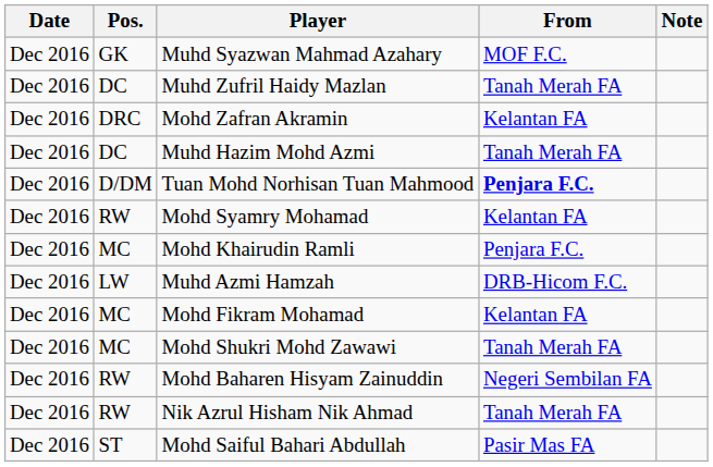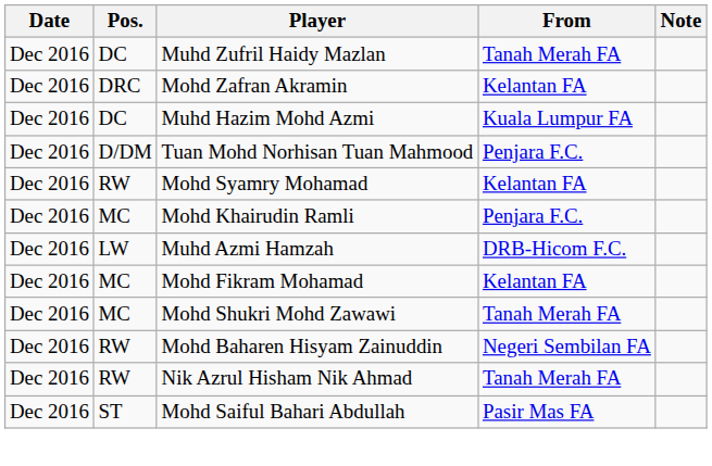- row: Dec 2016 | GK | Muhd Syazwan Mahmad Azahary | MOF F.C.
Muhd Hazim Mohd Azmi | From: Tanah Merah FA -> Kuala Lumpur FA
Tuan Mohd Norhisan Tuan Mahmood | From: bold -> normal
